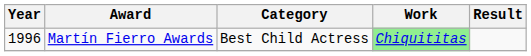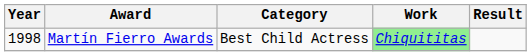Martín Fierro Awards | Year: 1996 -> 1998
